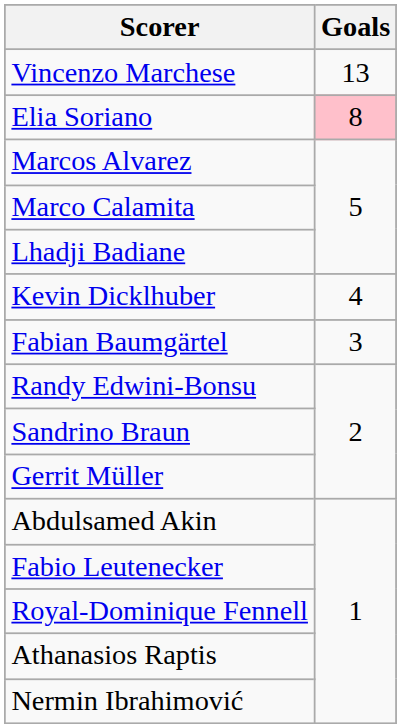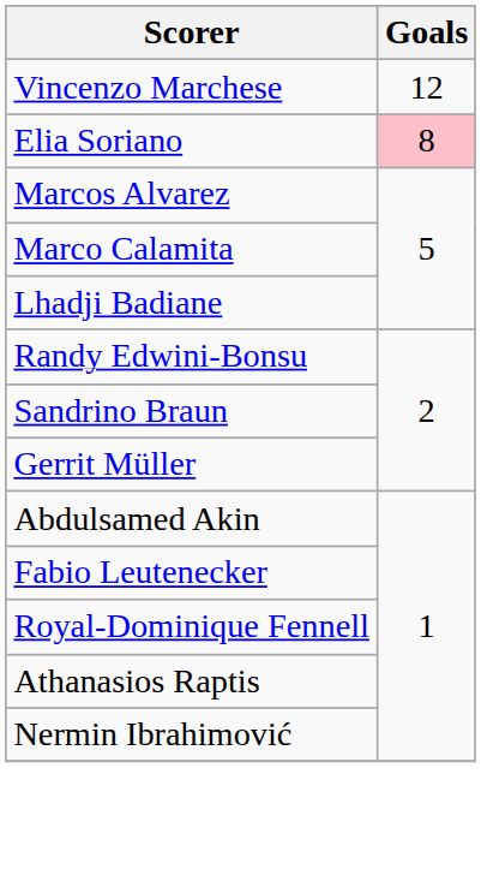Vincenzo Marchese | Goals: 13 -> 12
- row: Kevin Dicklhuber | 4
- row: Fabian Baumgärtel | 3
